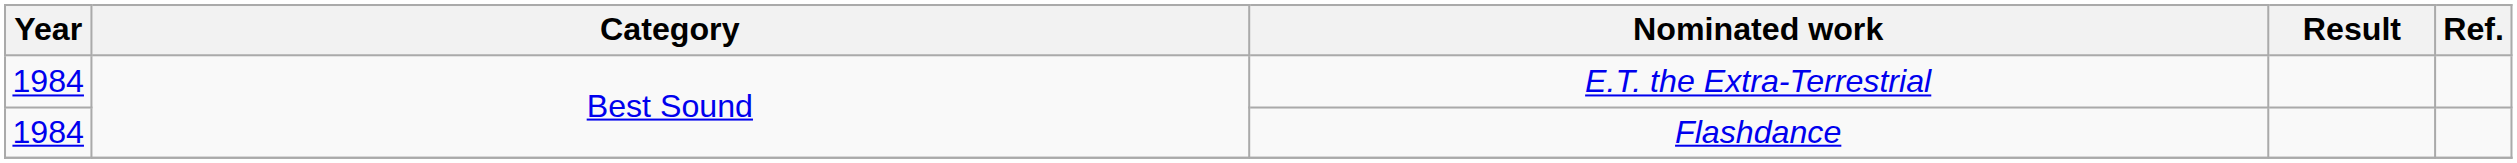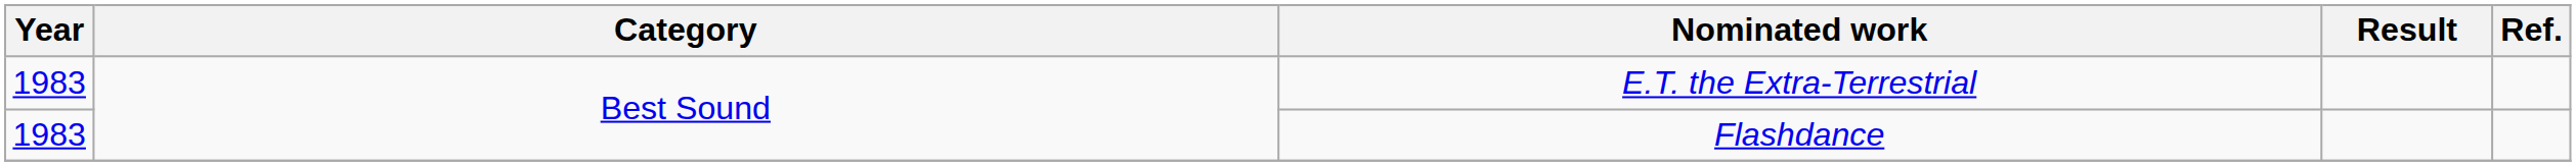E.T. the Extra-Terrestrial | Year: 1984 -> 1983
Flashdance | Year: 1984 -> 1983
